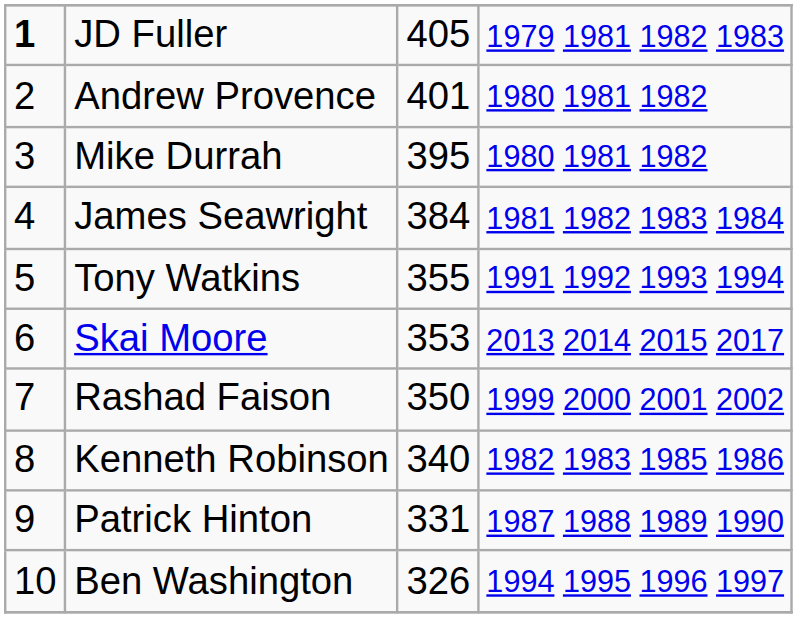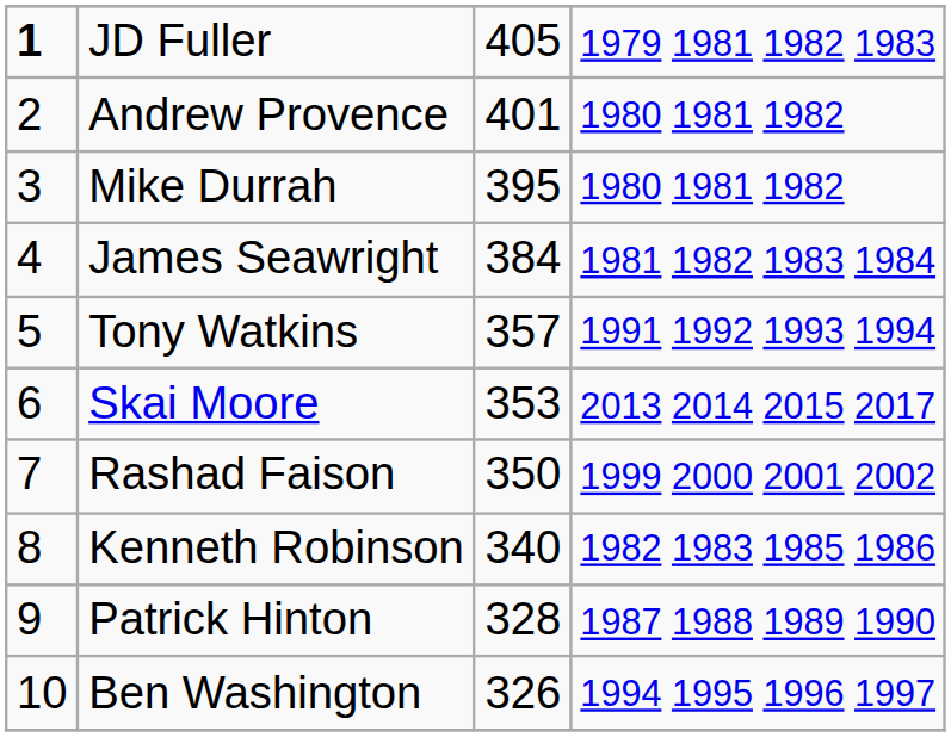Tony Watkins | column 3: 355 -> 357
Patrick Hinton | column 3: 331 -> 328
